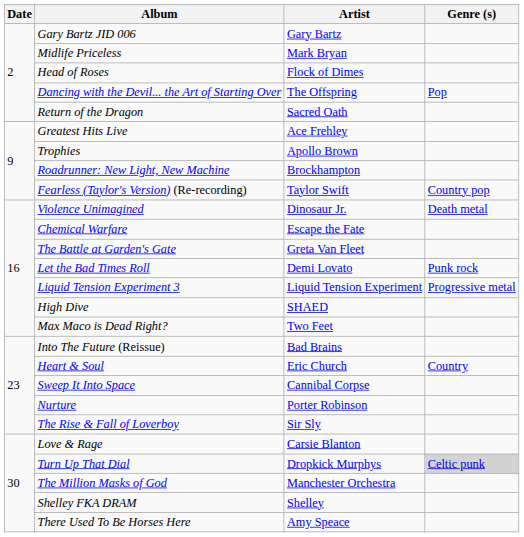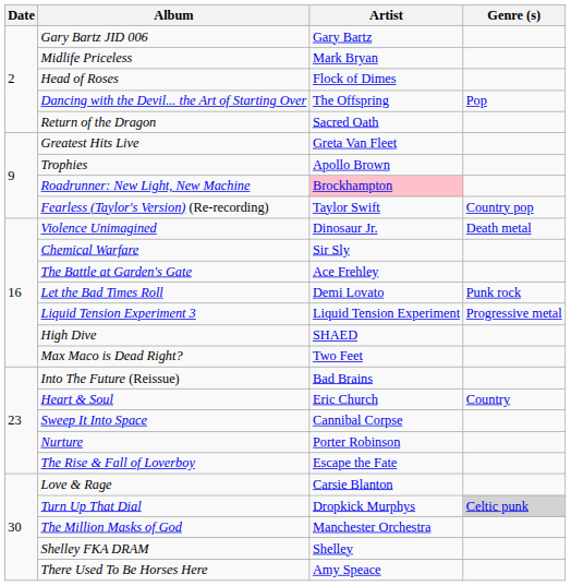Greatest Hits Live | Artist: Ace Frehley -> Greta Van Fleet
Roadrunner: New Light, New Machine | Artist: no background -> pink background
Chemical Warfare | Artist: Escape the Fate -> Sir Sly
The Battle at Garden's Gate | Artist: Greta Van Fleet -> Ace Frehley
The Rise & Fall of Loverboy | Artist: Sir Sly -> Escape the Fate
